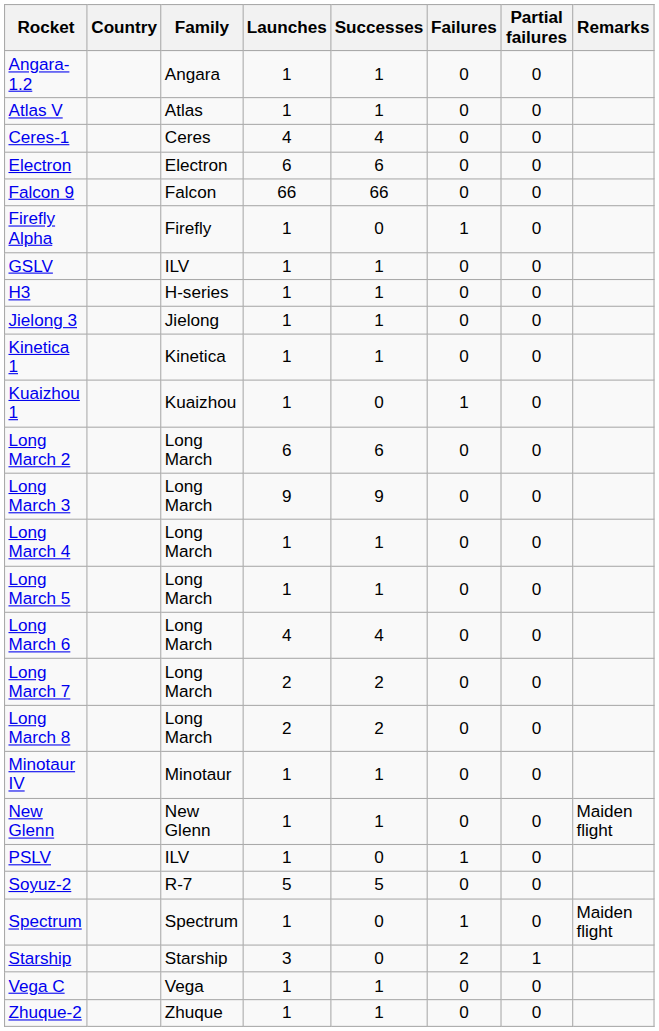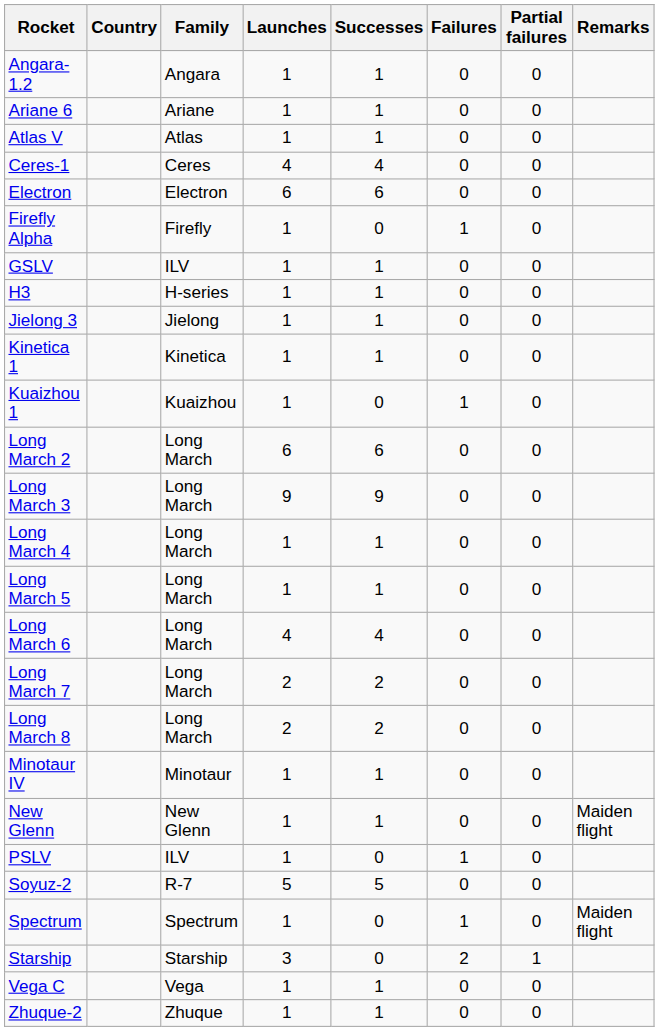+ row: Ariane 6 | Ariane | 1 | 1 | 0 | 0
- row: Falcon 9 | Falcon | 66 | 66 | 0 | 0
